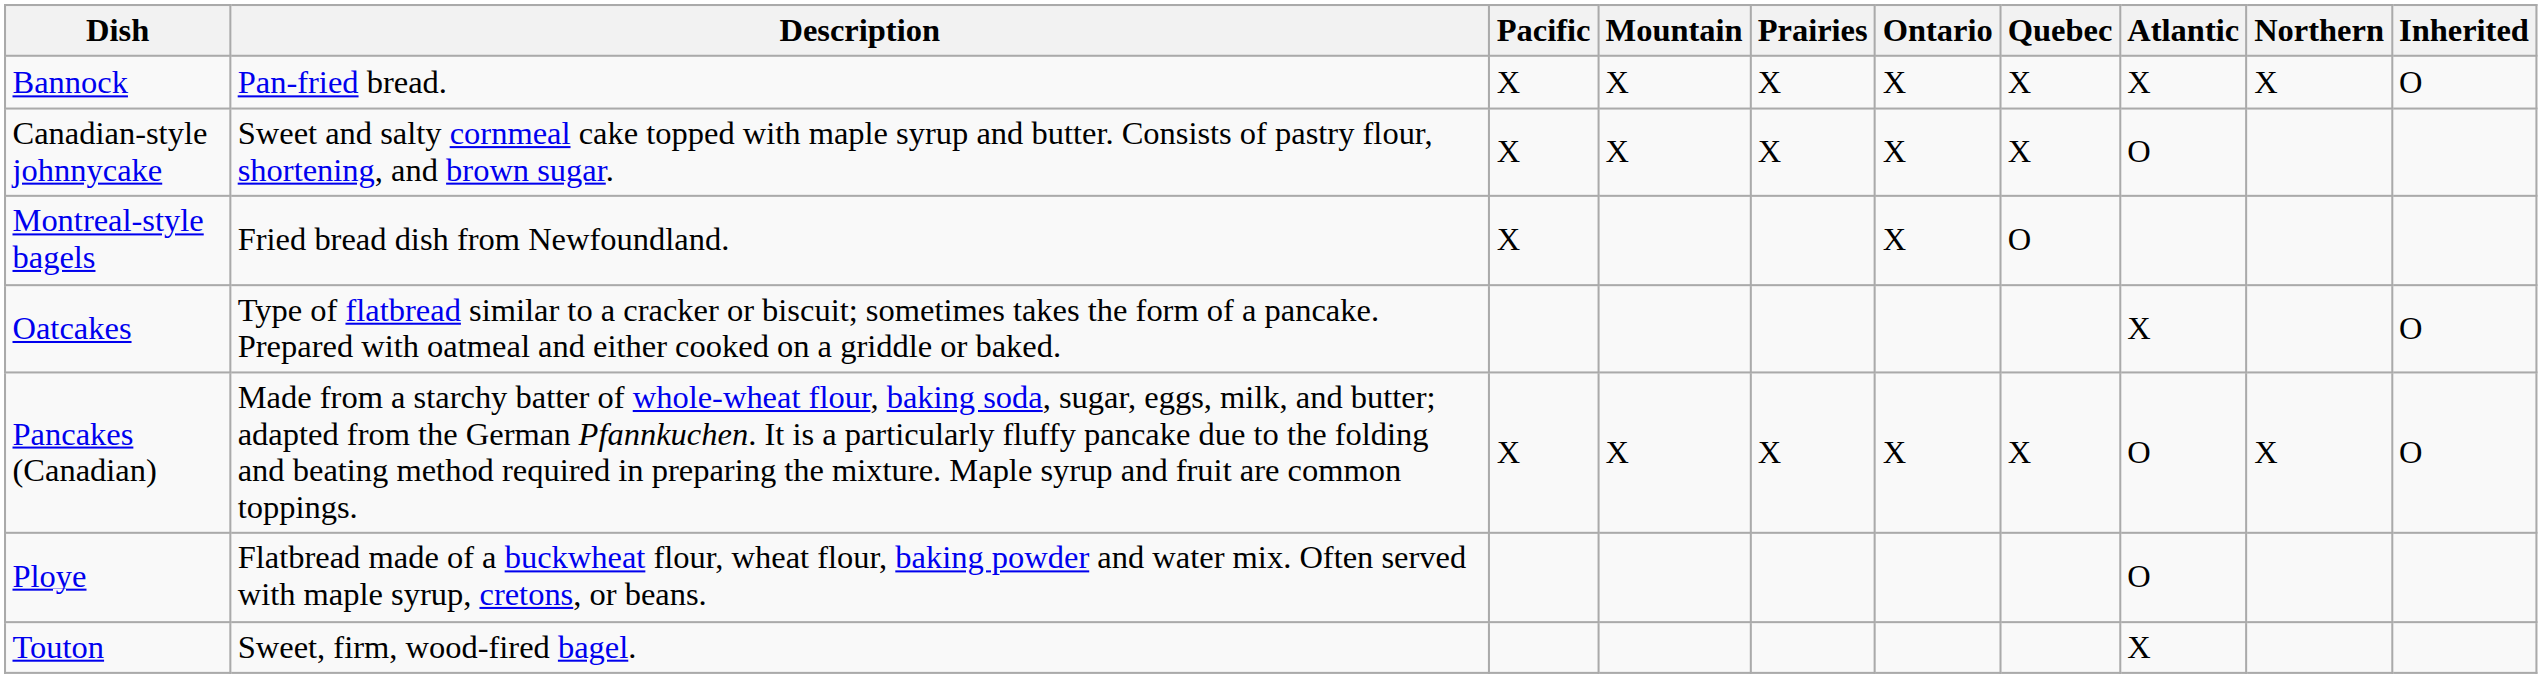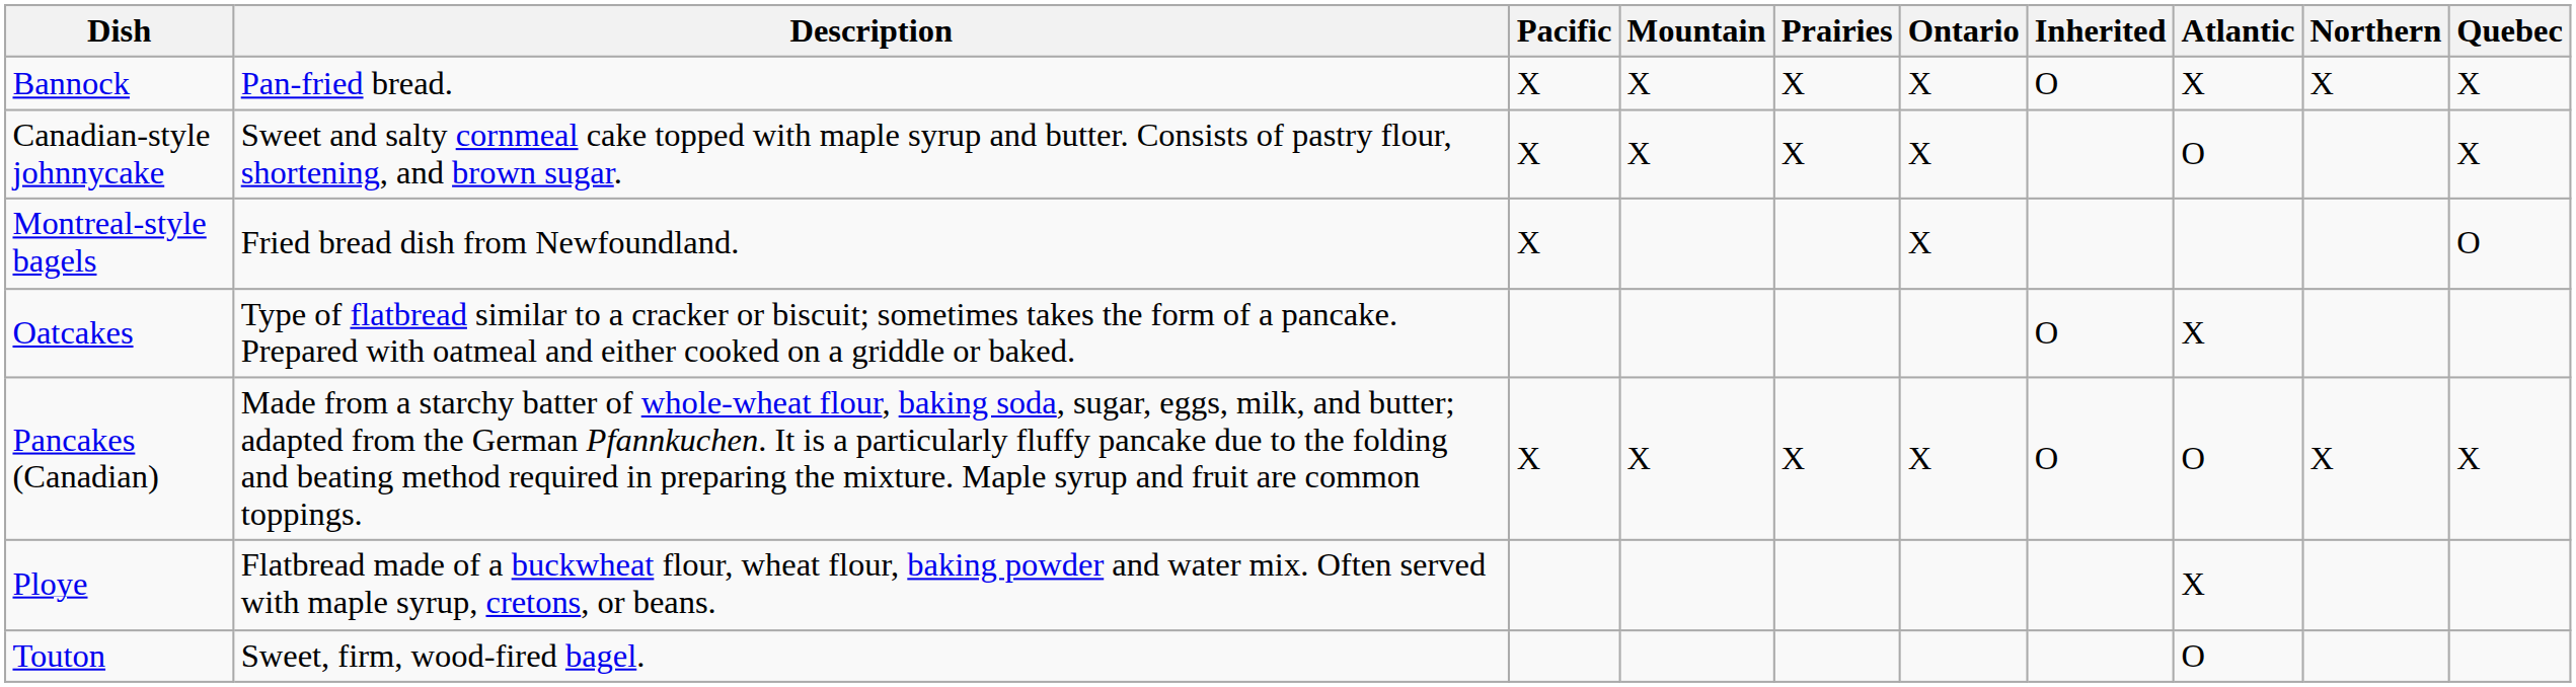columns swapped: Quebec <-> Inherited
Ploye | Atlantic: O -> X
Touton | Atlantic: X -> O
